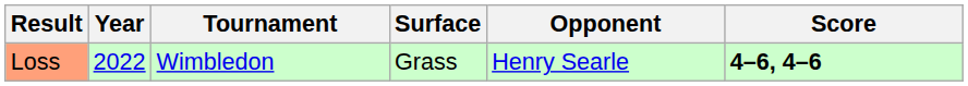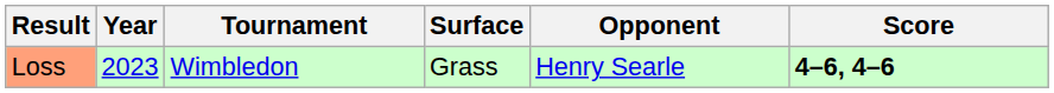Loss | Year: 2022 -> 2023
